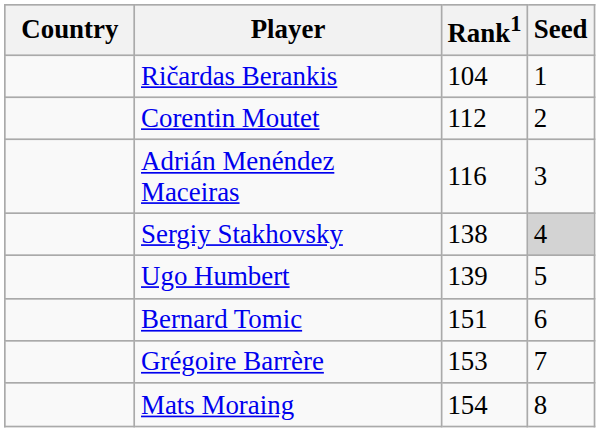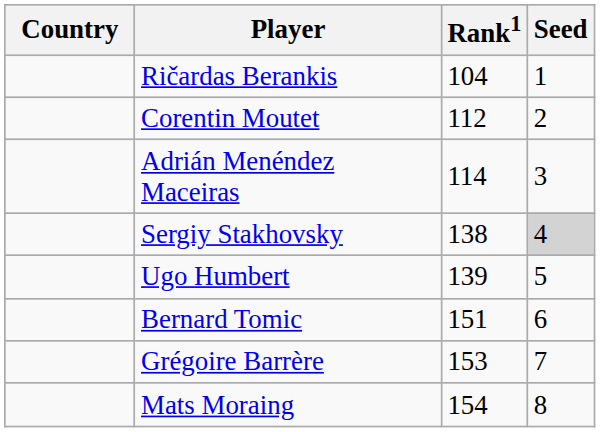Adrián Menéndez Maceiras | Rank1: 116 -> 114
